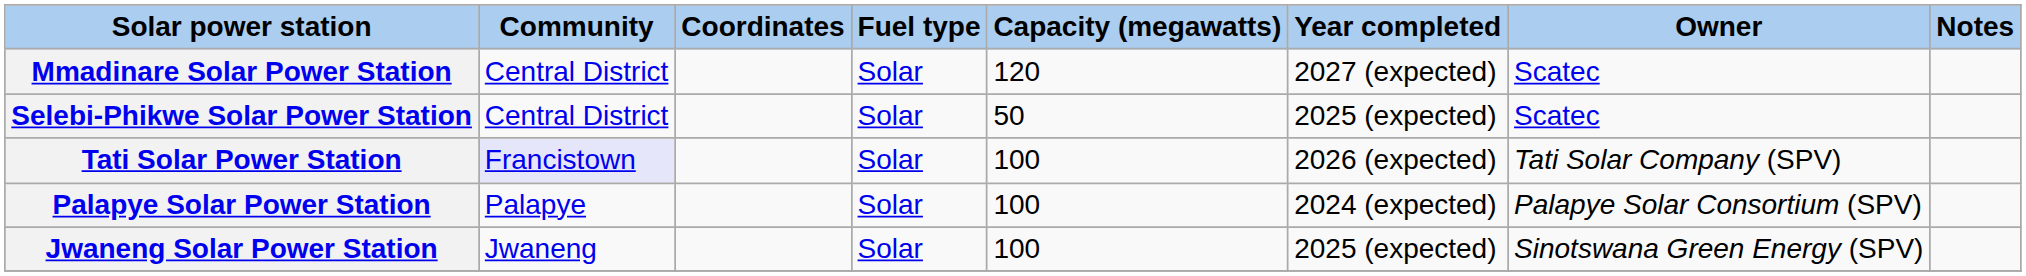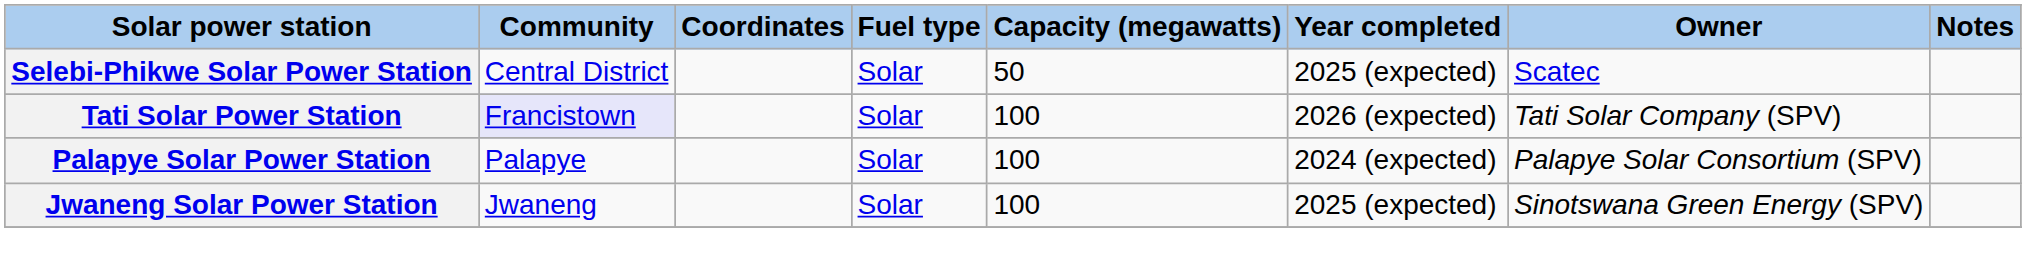- row: Mmadinare Solar Power Station | Central District | Solar | 120 | 2027 (expected) | Scatec
